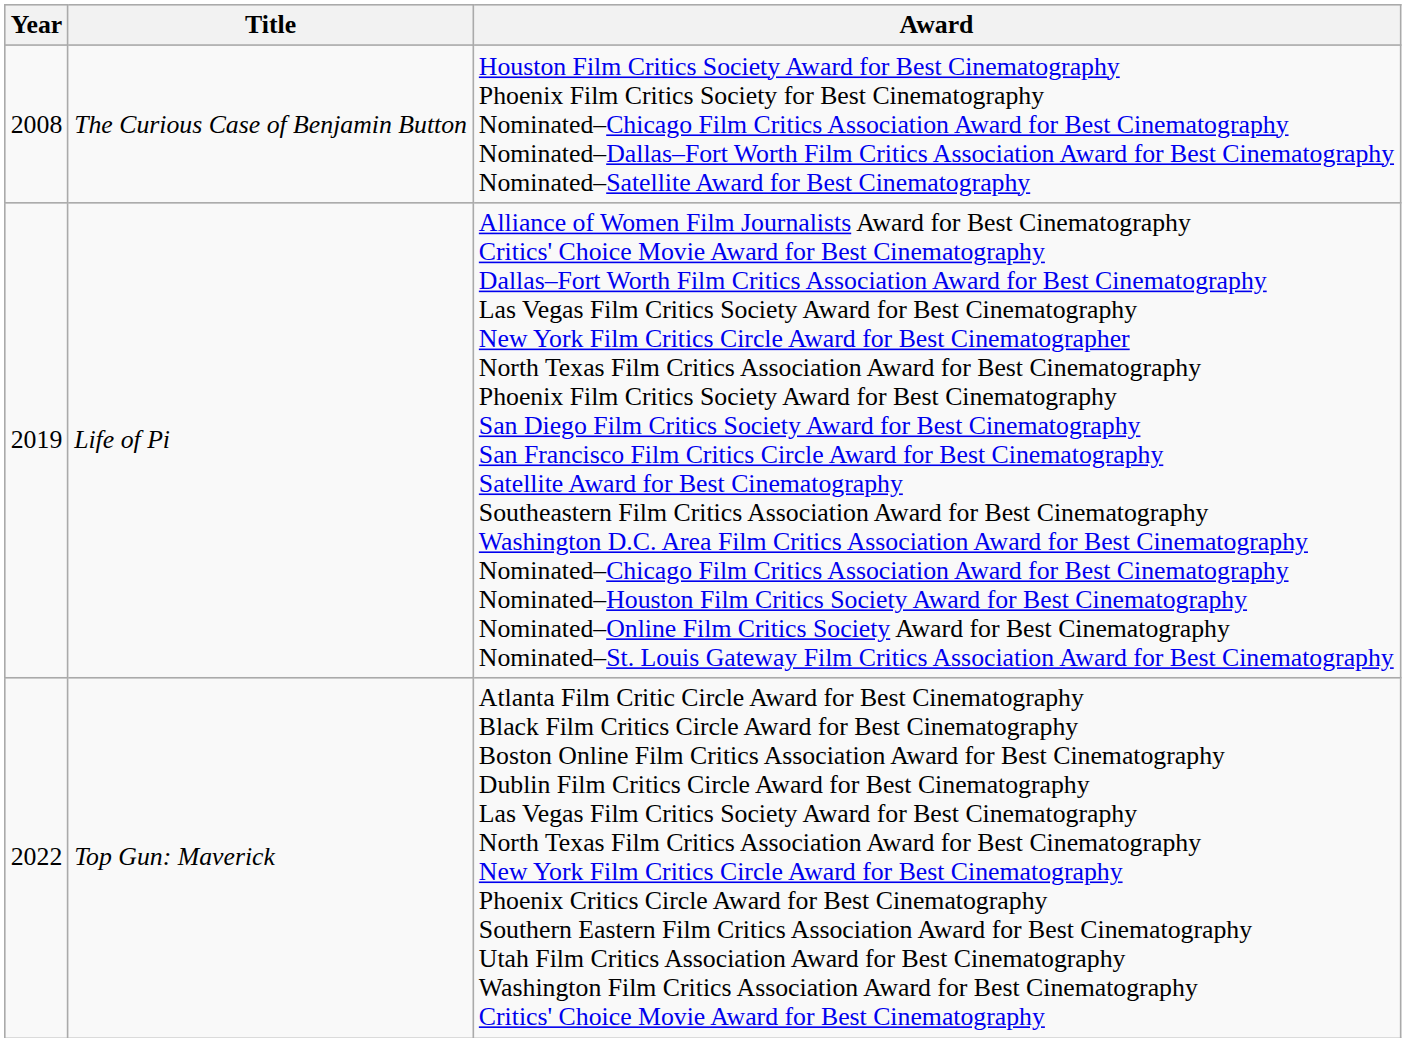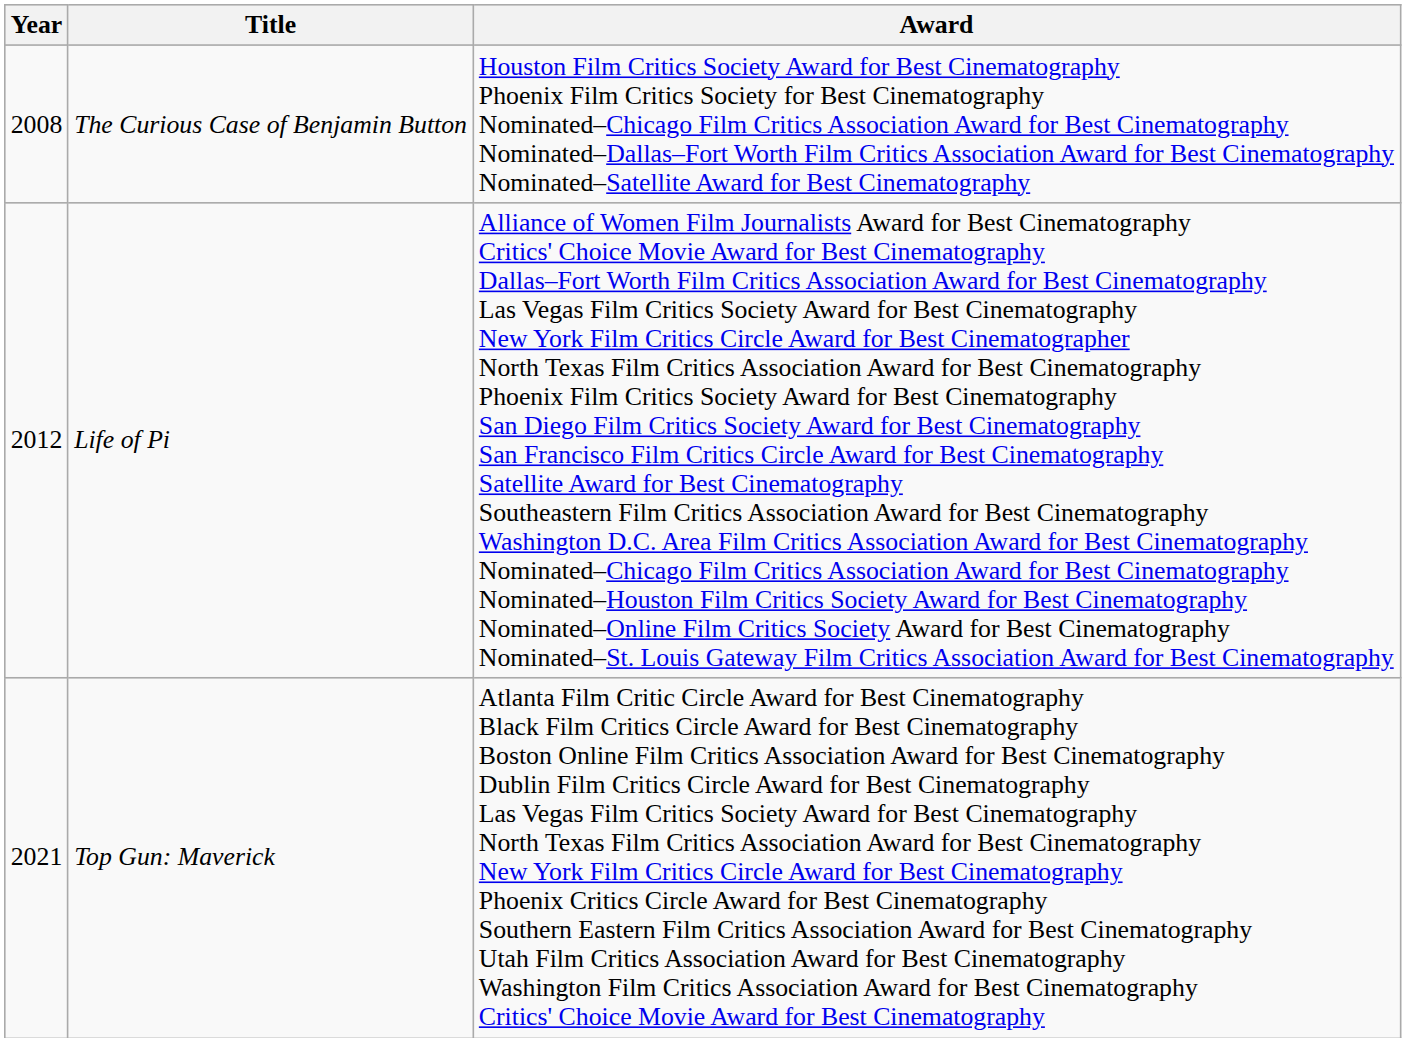Life of Pi | Year: 2019 -> 2012
Top Gun: Maverick | Year: 2022 -> 2021
